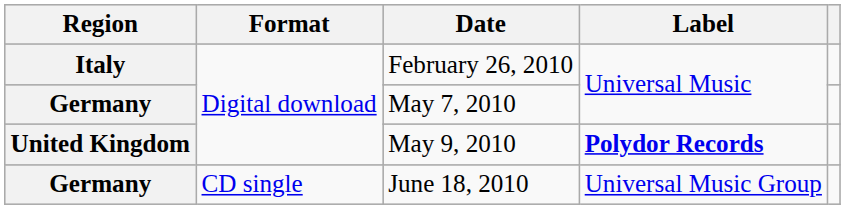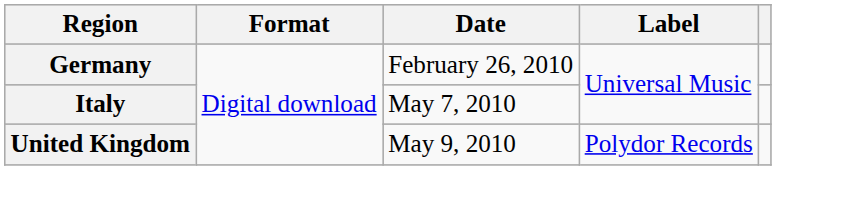February 26, 2010 | Region: Italy -> Germany
May 7, 2010 | Region: Germany -> Italy
May 9, 2010 | Label: bold -> normal
- row: Germany | CD single | June 18, 2010 | Universal Music Group
